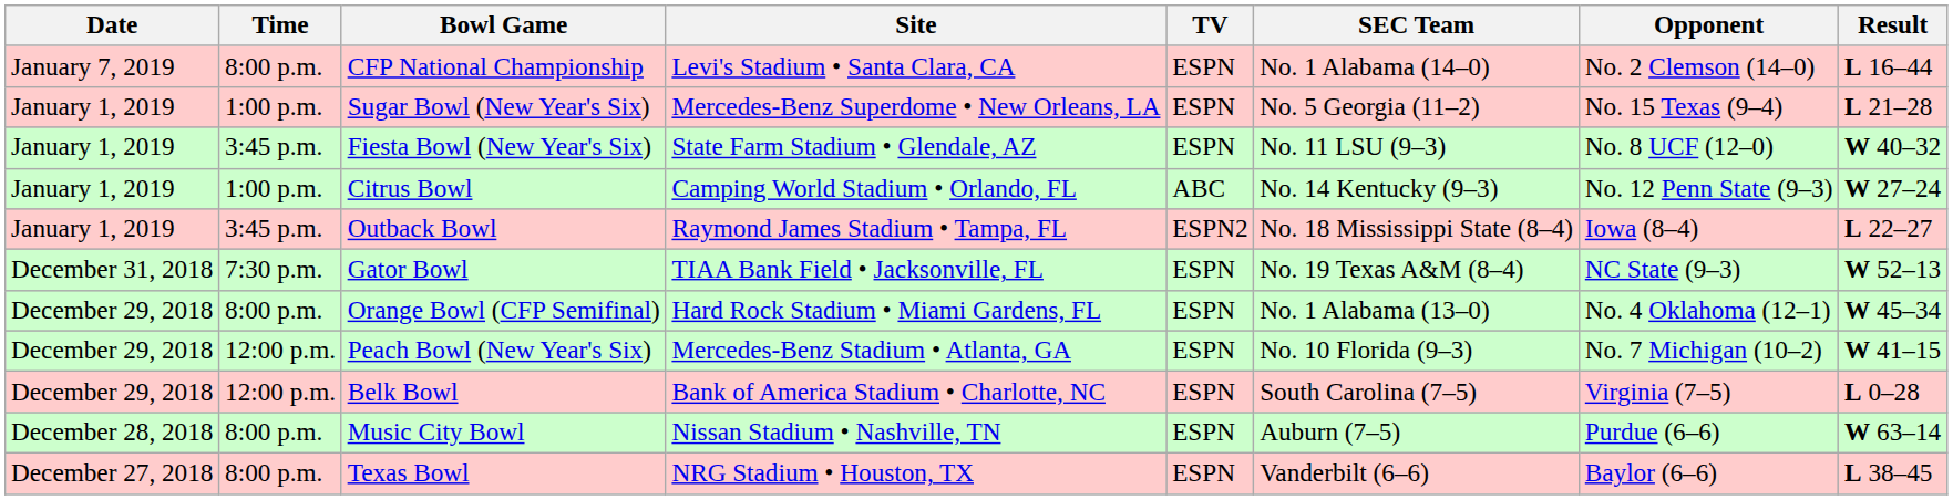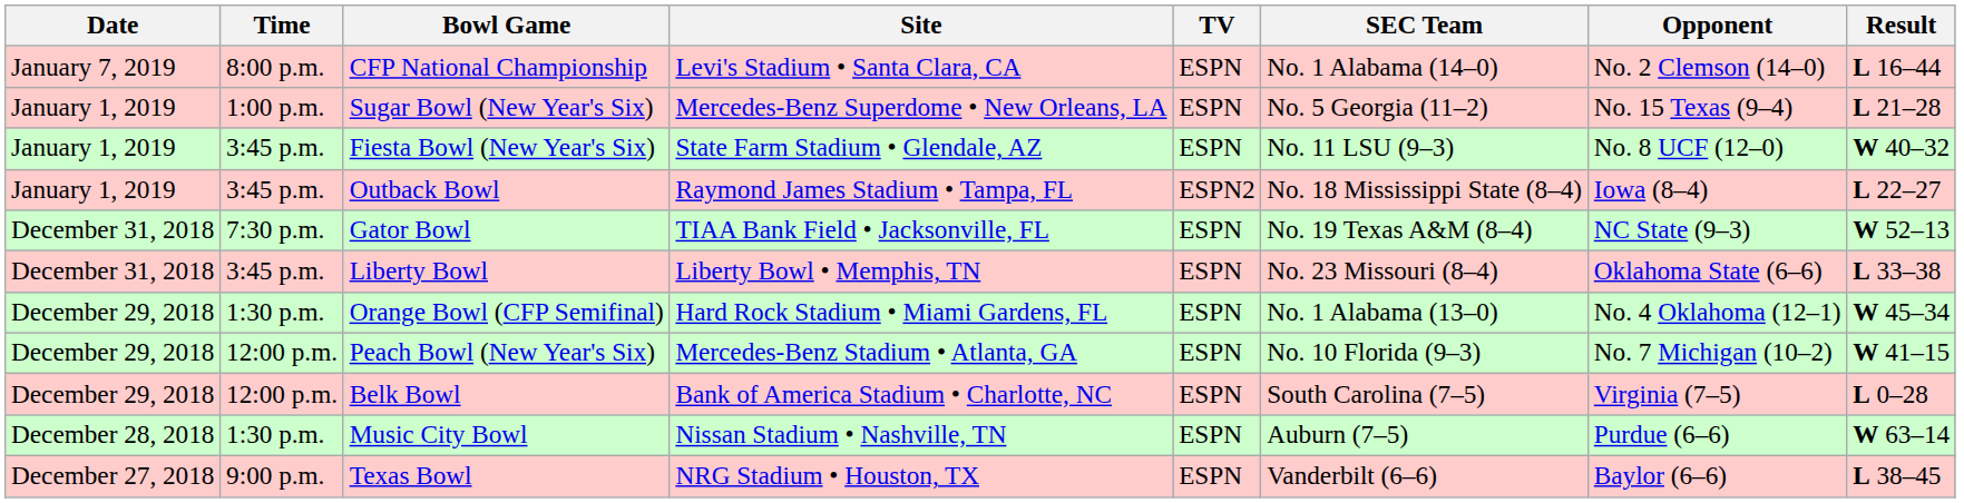- row: January 1, 2019 | 1:00 p.m. | Citrus Bowl | Camping World Stadium • Orlando, FL | ABC | No. 14 Kentucky (9–3) | No. 12 Penn State (9–3) | W 27–24
+ row: December 31, 2018 | 3:45 p.m. | Liberty Bowl | Liberty Bowl • Memphis, TN | ESPN | No. 23 Missouri (8–4) | Oklahoma State (6–6) | L 33–38
Orange Bowl (CFP Semifinal) | Time: 8:00 p.m. -> 1:30 p.m.
Music City Bowl | Time: 8:00 p.m. -> 1:30 p.m.
Texas Bowl | Time: 8:00 p.m. -> 9:00 p.m.
